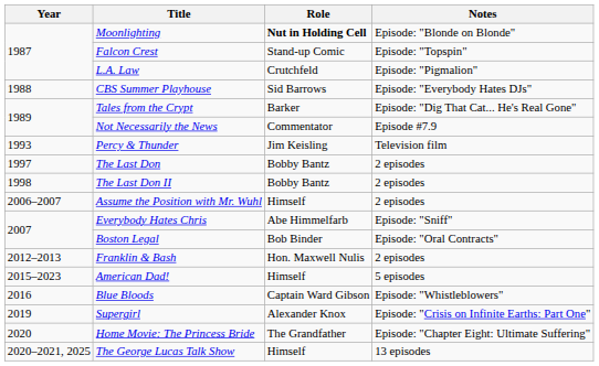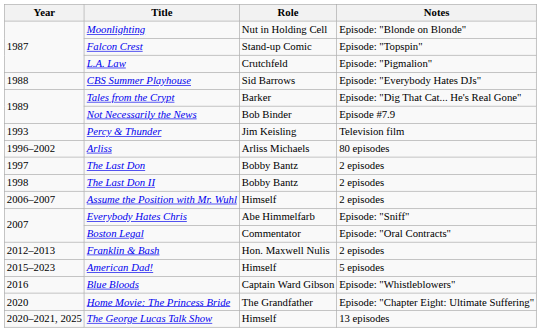Moonlighting | Role: bold -> normal
Not Necessarily the News | Role: Commentator -> Bob Binder
+ row: 1996–2002 | Arliss | Arliss Michaels | 80 episodes
Boston Legal | Role: Bob Binder -> Commentator
- row: 2019 | Supergirl | Alexander Knox | Episode: "Crisis on Infinite Earths: Part One"
